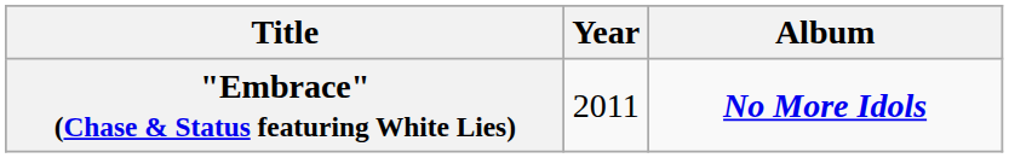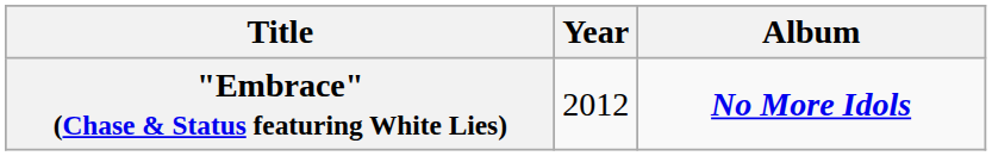"Embrace" (Chase & Status featuring White Lies) | Year: 2011 -> 2012
